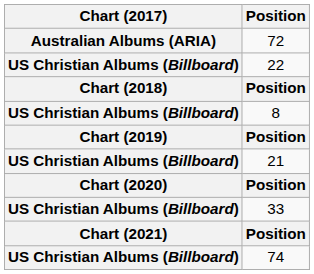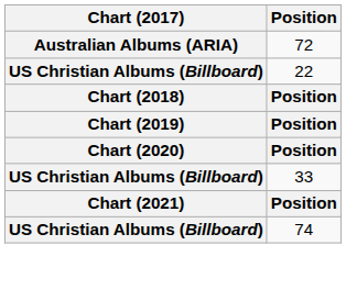- row: US Christian Albums (Billboard) | 8
- row: US Christian Albums (Billboard) | 21
